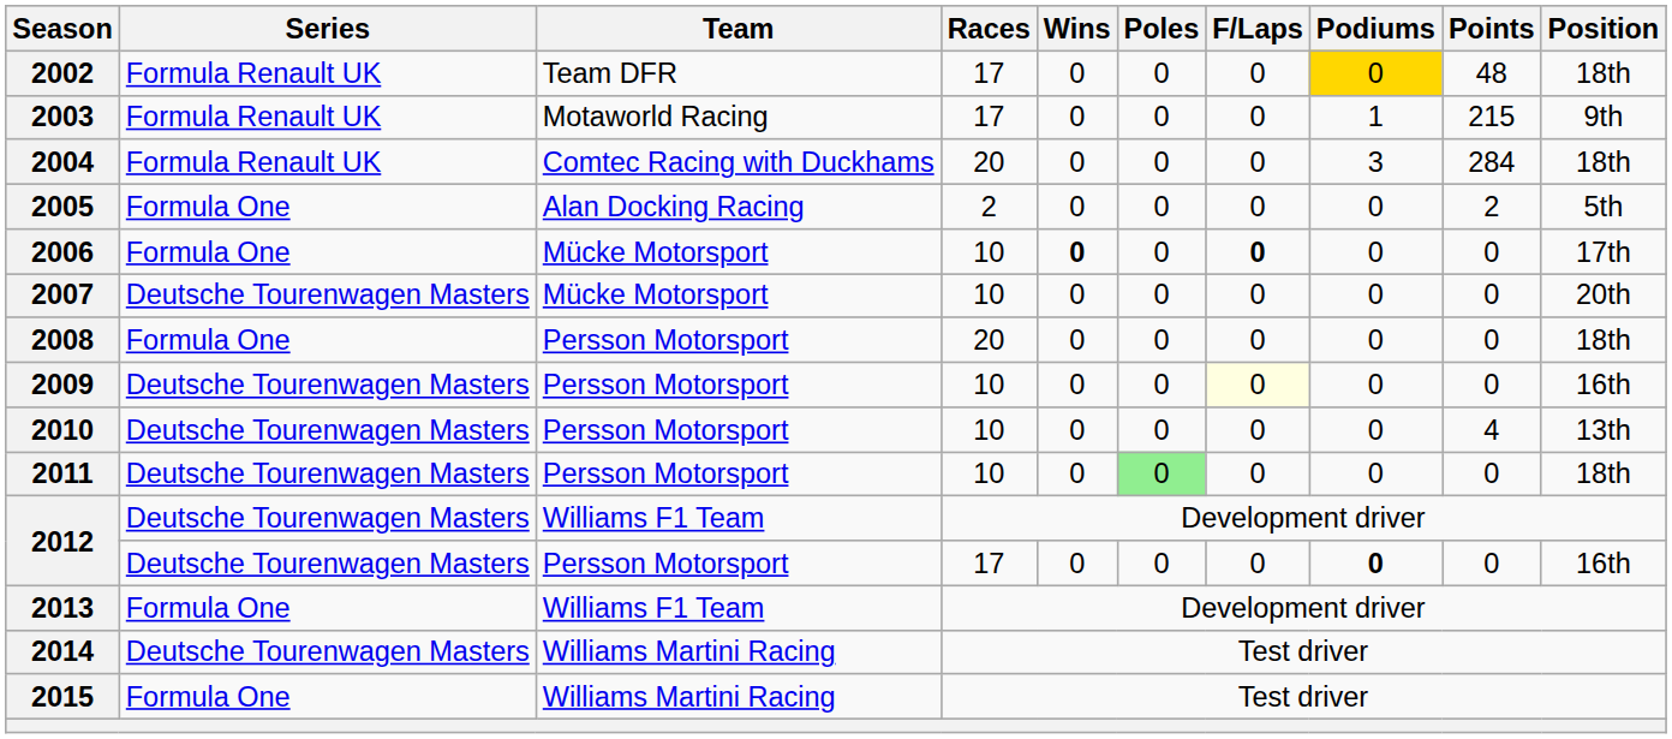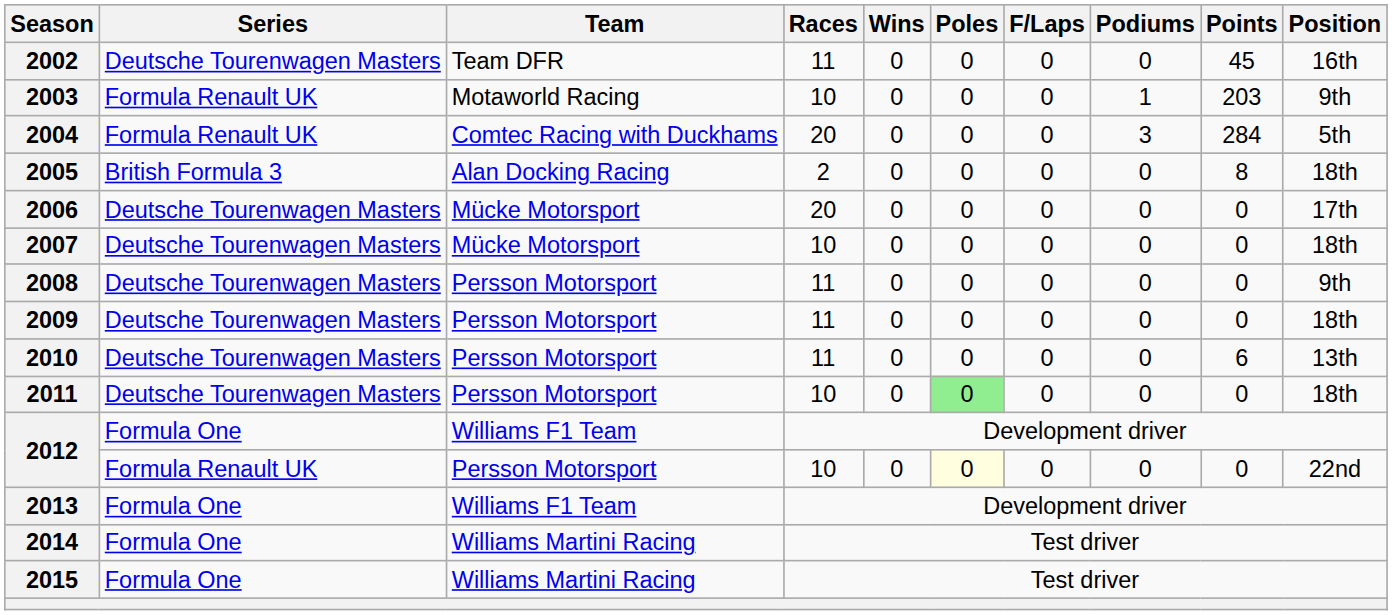2002 | Series: Formula Renault UK -> Deutsche Tourenwagen Masters
2002 | Races: 17 -> 11
2002 | Podiums: gold background -> no background
2002 | Points: 48 -> 45
2002 | Position: 18th -> 16th
2003 | Races: 17 -> 10
2003 | Points: 215 -> 203
2004 | Position: 18th -> 5th
2005 | Series: Formula One -> British Formula 3
2005 | Points: 2 -> 8
2005 | Position: 5th -> 18th
2006 | Series: Formula One -> Deutsche Tourenwagen Masters
2006 | Races: 10 -> 20
2006 | Wins: bold -> normal
2006 | F/Laps: bold -> normal
2007 | Position: 20th -> 18th
2008 | Series: Formula One -> Deutsche Tourenwagen Masters
2008 | Races: 20 -> 11
2008 | Position: 18th -> 9th
2009 | Races: 10 -> 11
2009 | F/Laps: lightyellow background -> no background
2009 | Position: 16th -> 18th
2010 | Races: 10 -> 11
2010 | Points: 4 -> 6
2012 / Williams F1 Team | Series: Deutsche Tourenwagen Masters -> Formula One
2012 / Persson Motorsport | Series: Deutsche Tourenwagen Masters -> Formula Renault UK
2012 / Persson Motorsport | Races: 17 -> 10
2012 / Persson Motorsport | Poles: no background -> lightyellow background
2012 / Persson Motorsport | Podiums: bold -> normal
2012 / Persson Motorsport | Position: 16th -> 22nd
2014 | Series: Deutsche Tourenwagen Masters -> Formula One
